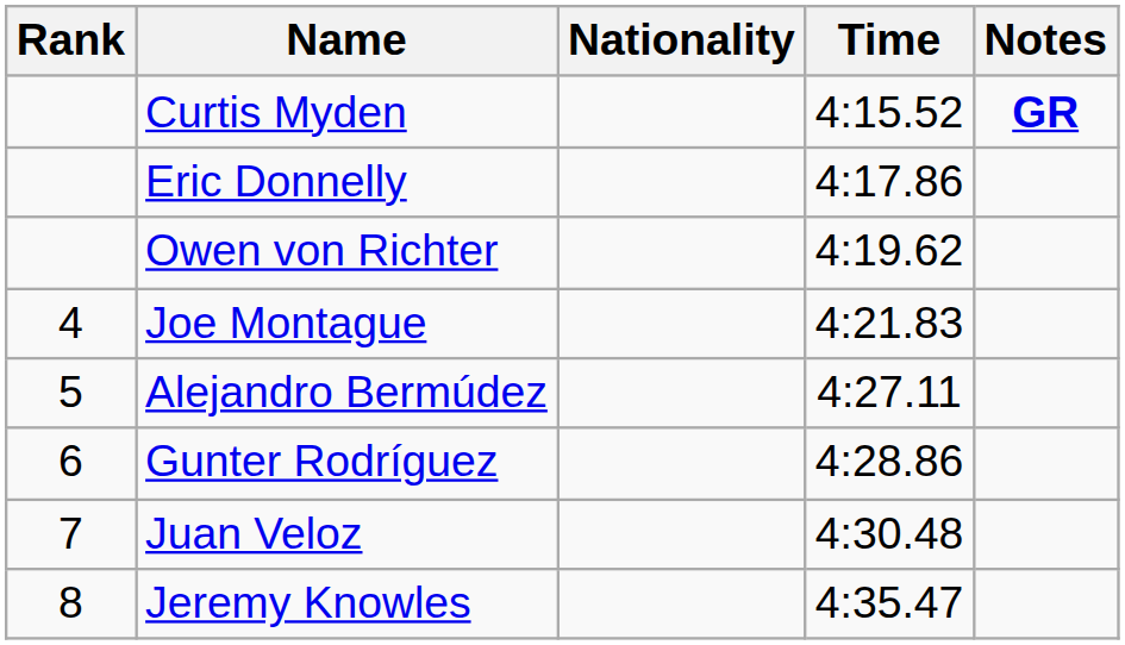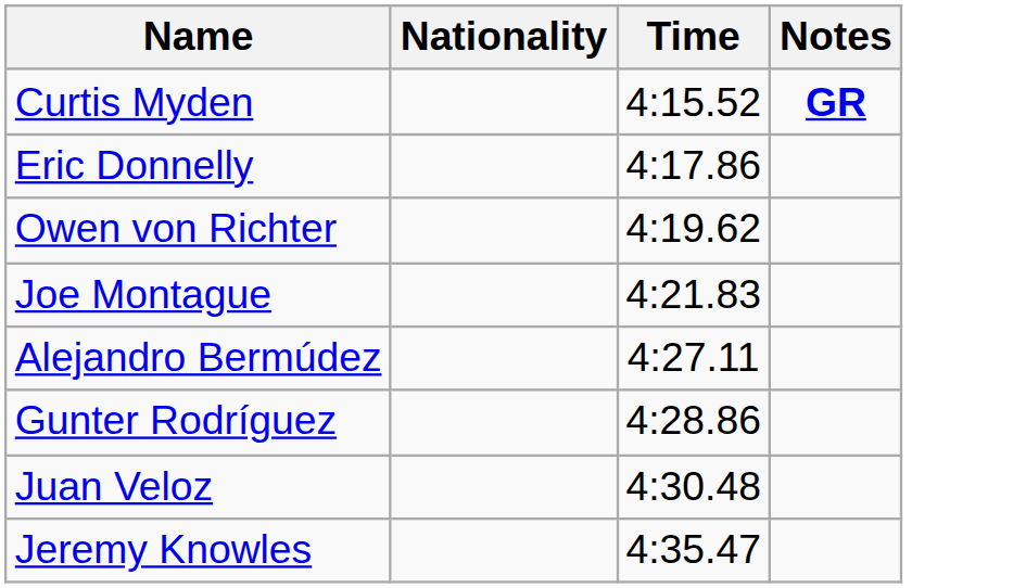- column: Rank | 4 | 5 | 6 | 7 | 8
